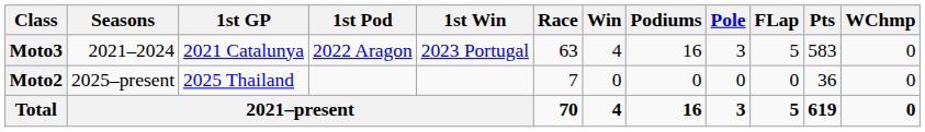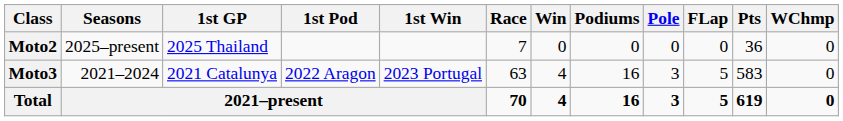rows swapped: Moto3 <-> Moto2
